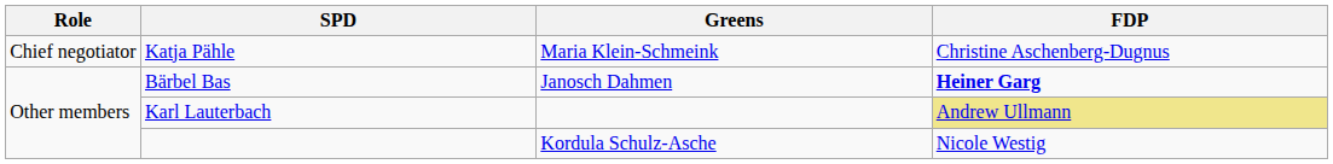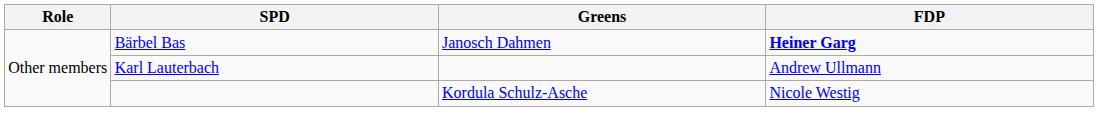- row: Chief negotiator | Katja Pähle | Maria Klein-Schmeink | Christine Aschenberg-Dugnus
Karl Lauterbach | FDP: khaki background -> no background
